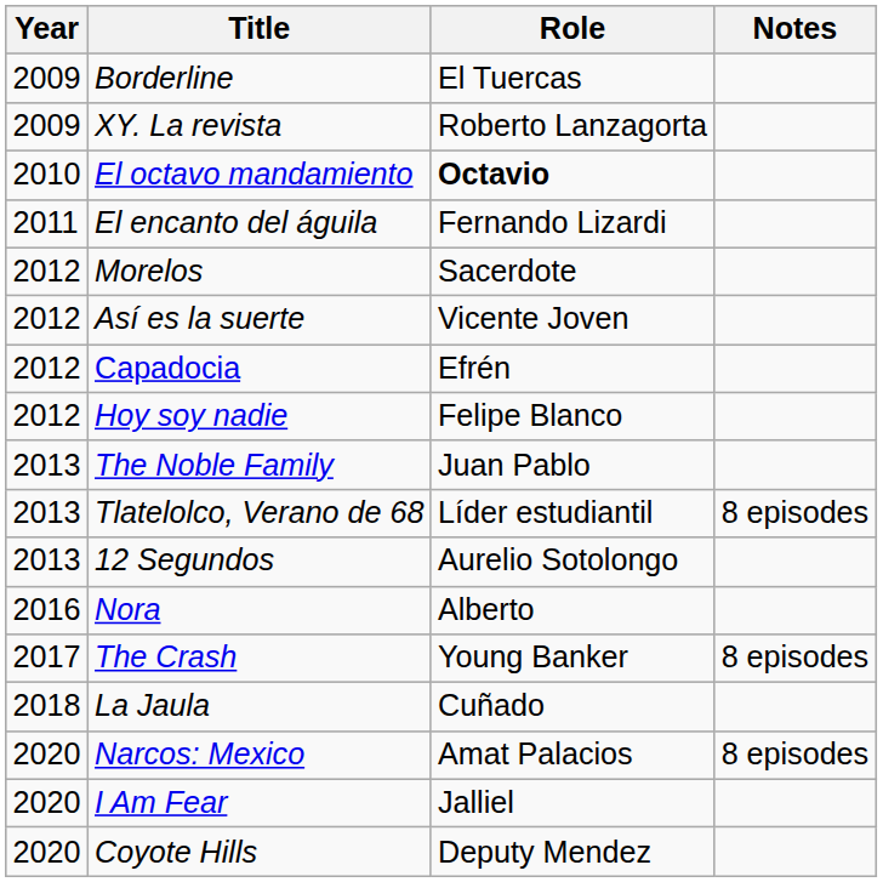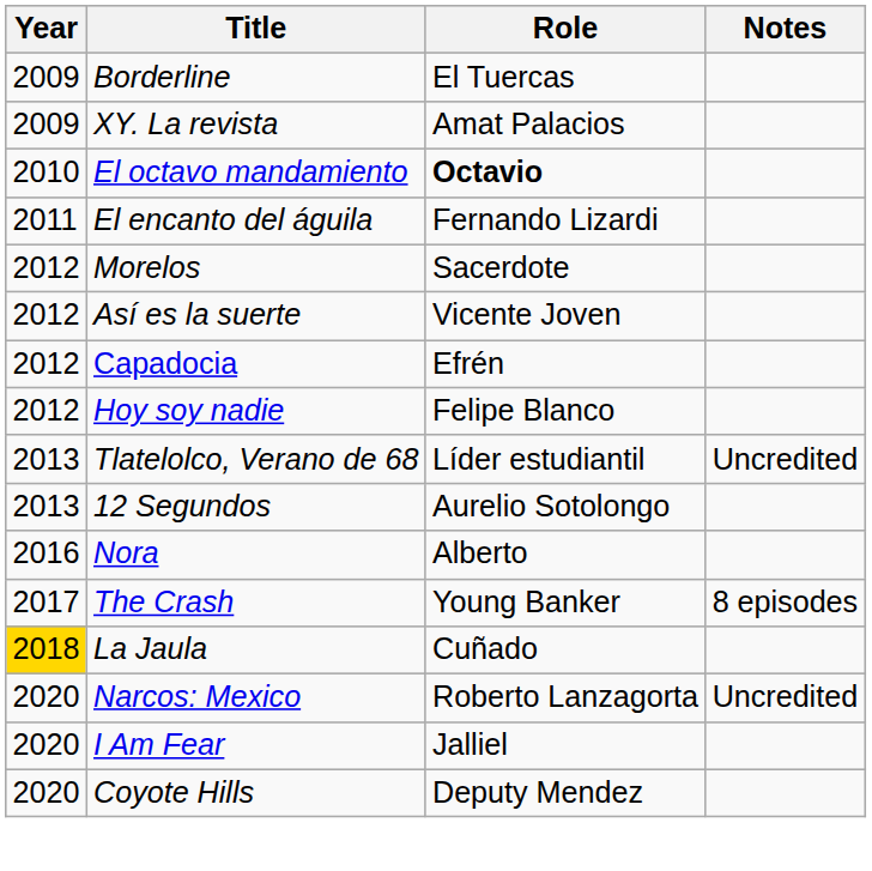XY. La revista | Role: Roberto Lanzagorta -> Amat Palacios
- row: 2013 | The Noble Family | Juan Pablo
Tlatelolco, Verano de 68 | Notes: 8 episodes -> Uncredited
La Jaula | Year: no background -> gold background
Narcos: Mexico | Role: Amat Palacios -> Roberto Lanzagorta
Narcos: Mexico | Notes: 8 episodes -> Uncredited
